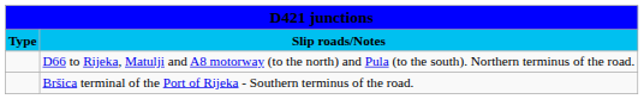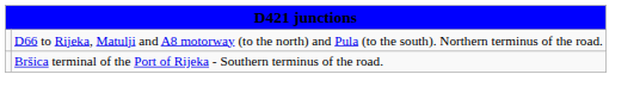- row: Type | Slip roads/Notes
